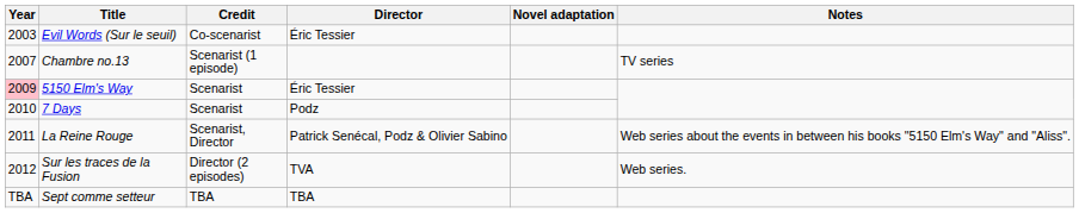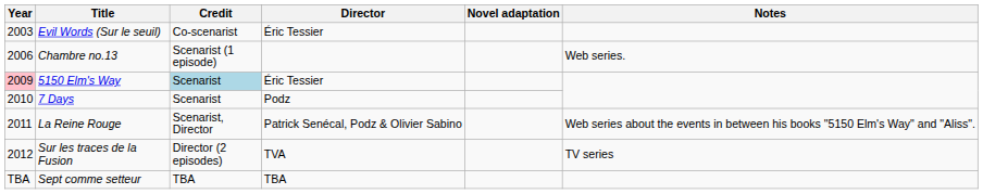Chambre no.13 | Year: 2007 -> 2006
Chambre no.13 | Notes: TV series -> Web series.
5150 Elm's Way | Credit: no background -> lightblue background
Sur les traces de la Fusion | Notes: Web series. -> TV series
